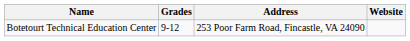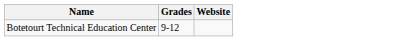- column: Address | 253 Poor Farm Road, Fincastle, VA 24090
